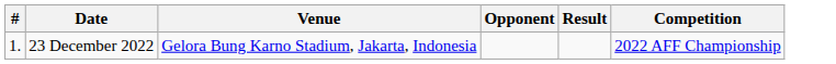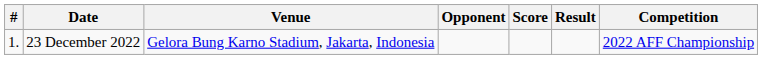+ column: Score
